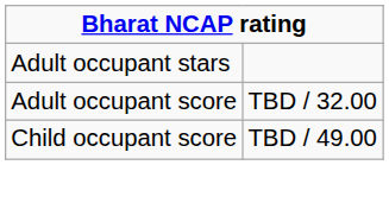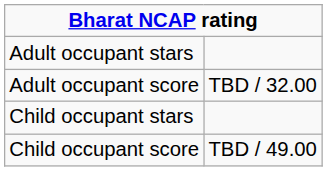+ row: Child occupant stars
